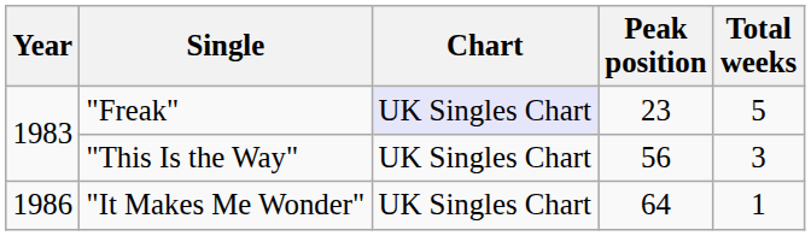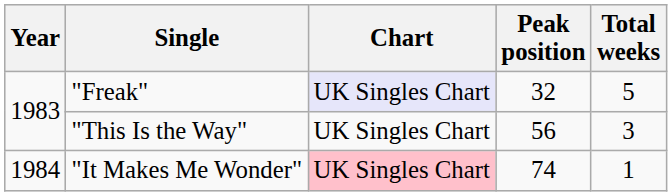"Freak" | Peak position: 23 -> 32
"It Makes Me Wonder" | Year: 1986 -> 1984
"It Makes Me Wonder" | Chart: no background -> pink background
"It Makes Me Wonder" | Peak position: 64 -> 74
